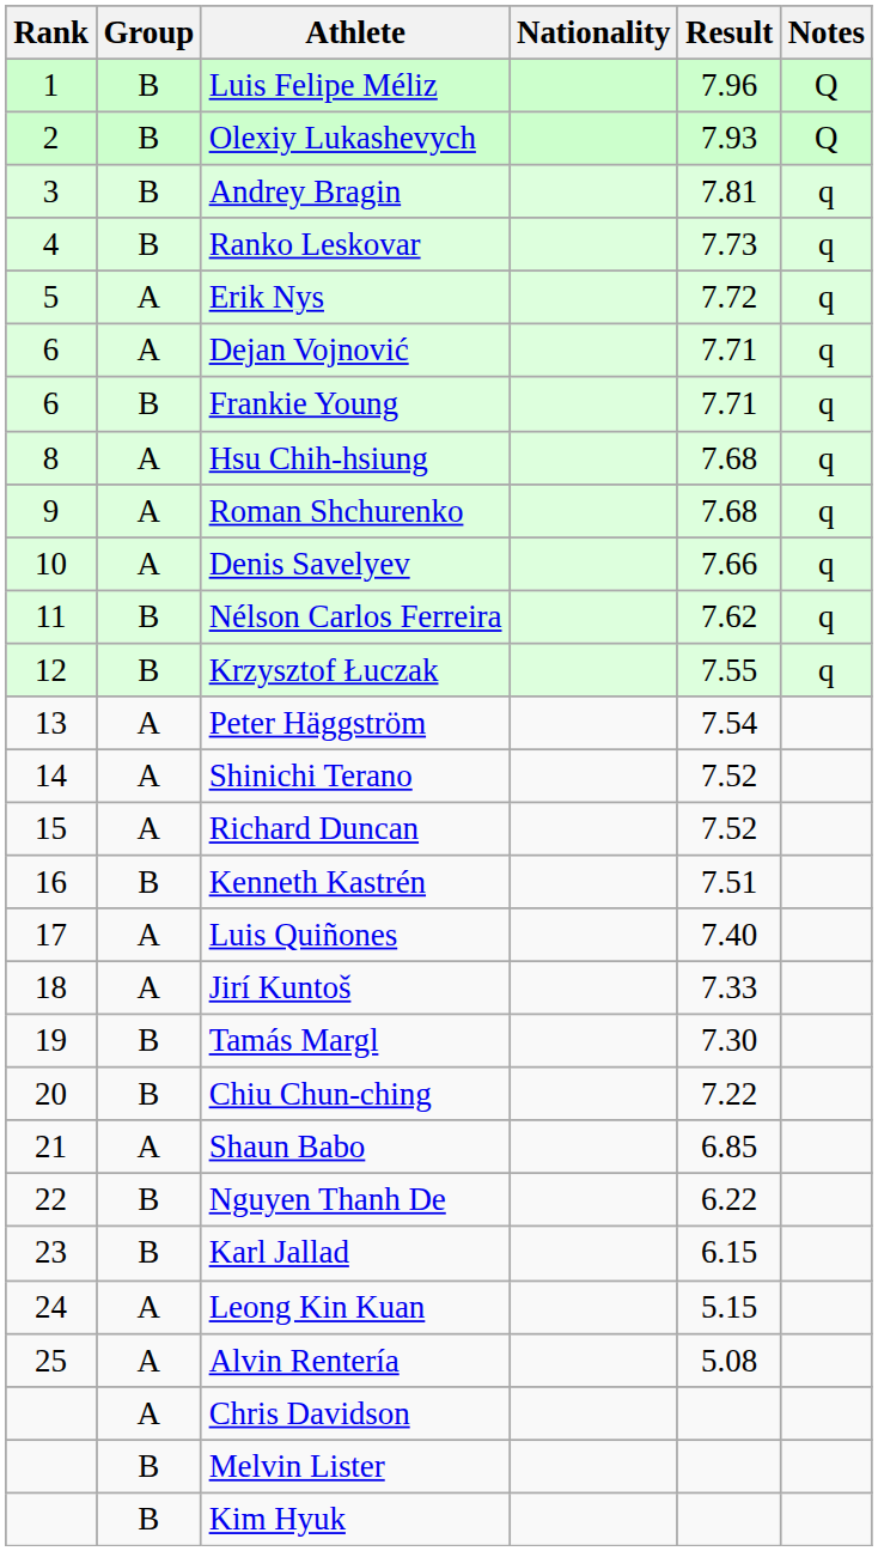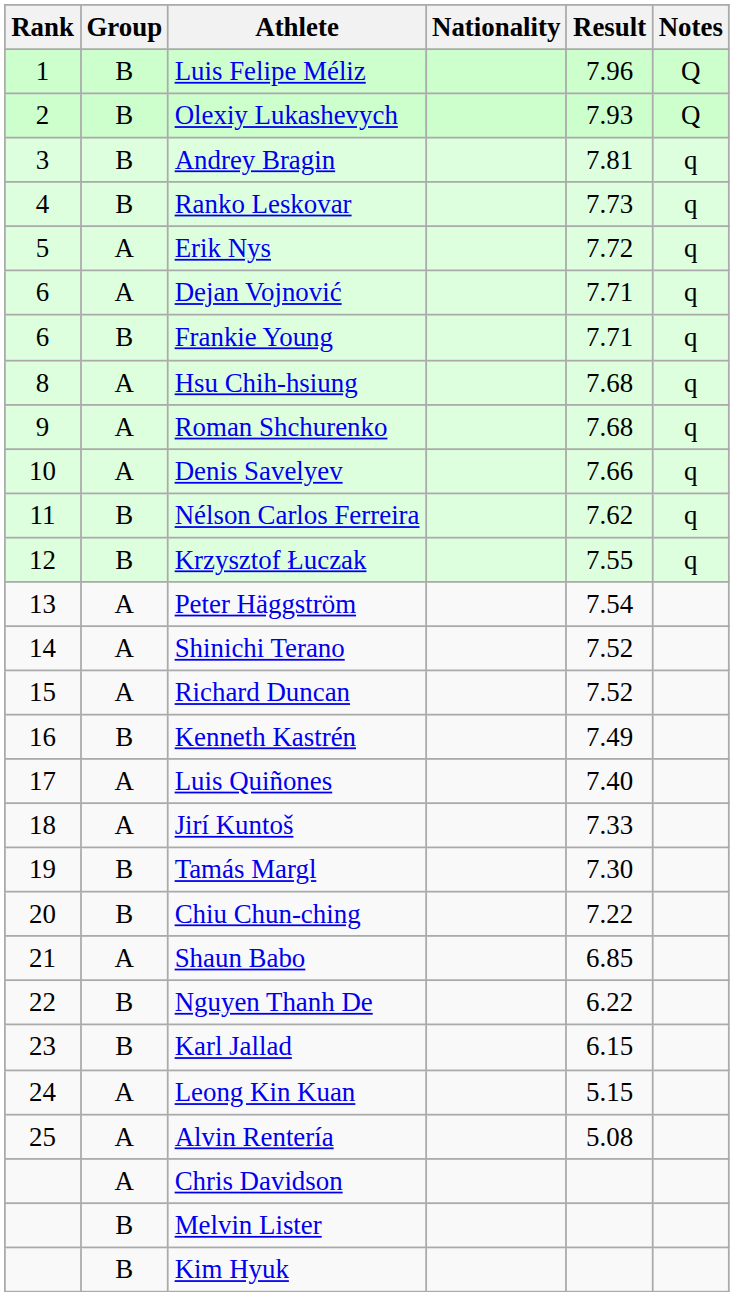Kenneth Kastrén | Result: 7.51 -> 7.49
